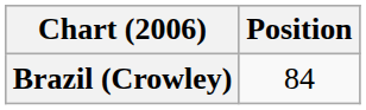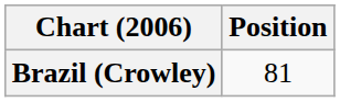Brazil (Crowley) | Position: 84 -> 81
